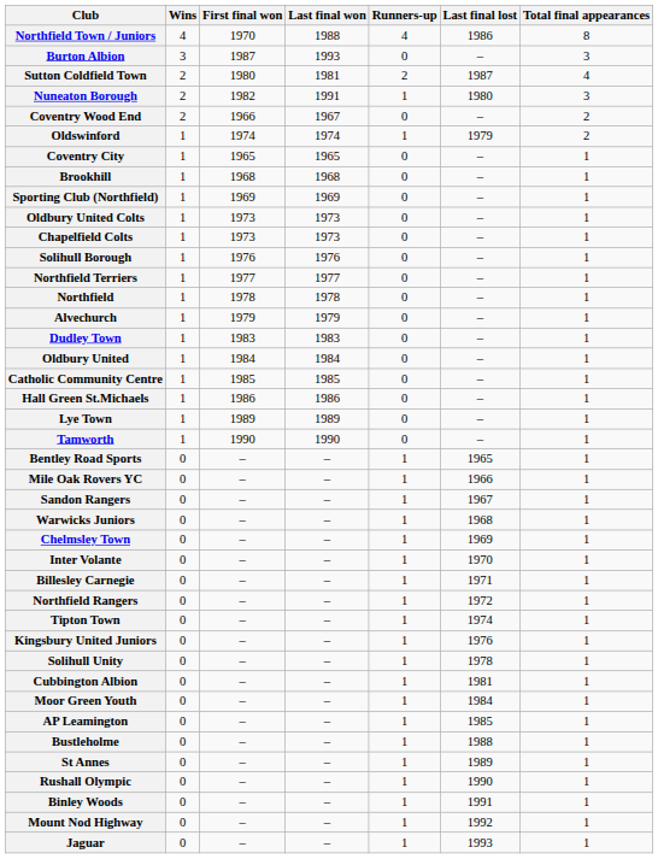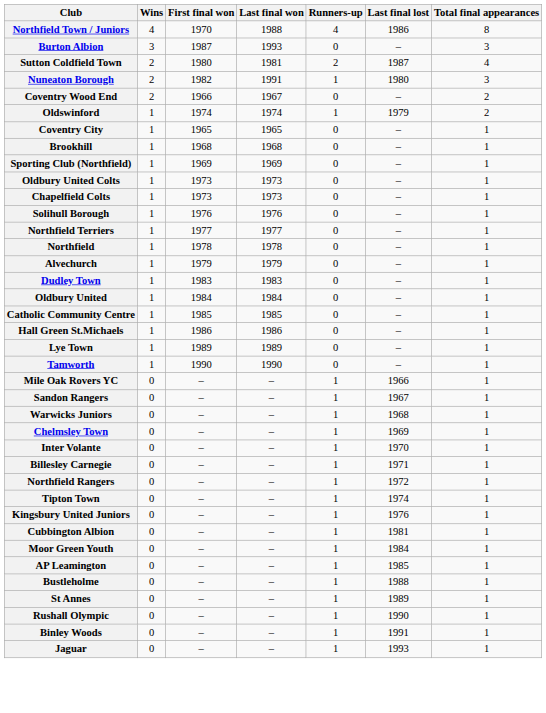- row: Bentley Road Sports | 0 | – | – | 1 | 1965 | 1
- row: Solihull Unity | 0 | – | – | 1 | 1978 | 1
- row: Mount Nod Highway | 0 | – | – | 1 | 1992 | 1
